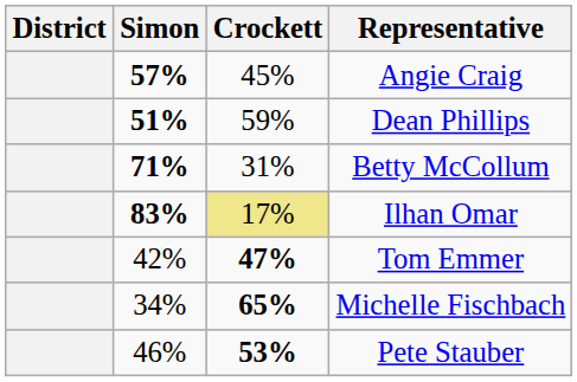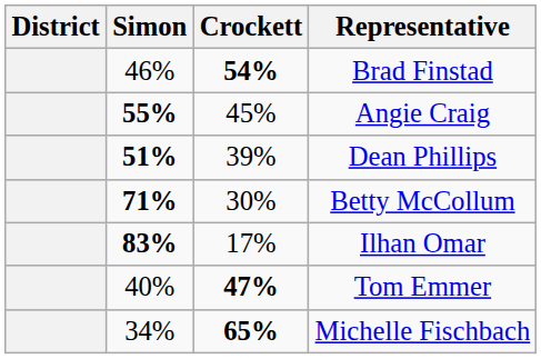+ row: 46% | 54% | Brad Finstad
Angie Craig | Simon: 57% -> 55%
Dean Phillips | Crockett: 59% -> 39%
Betty McCollum | Crockett: 31% -> 30%
Ilhan Omar | Crockett: khaki background -> no background
Tom Emmer | Simon: 42% -> 40%
- row: 46% | 53% | Pete Stauber
